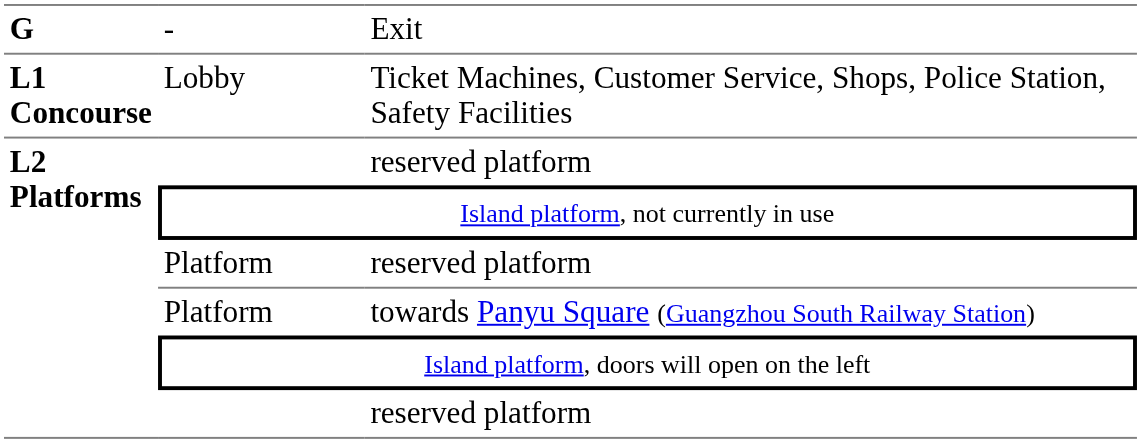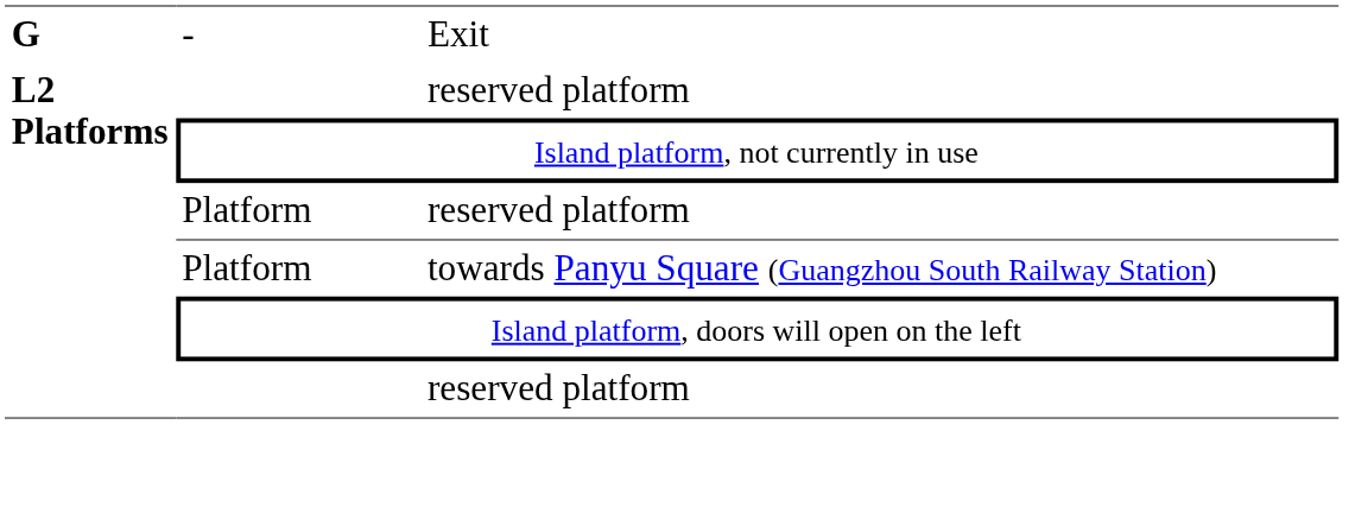- row: L1 Concourse | Lobby | Ticket Machines, Customer Service, Shops, Police Station, Safety Facilities
